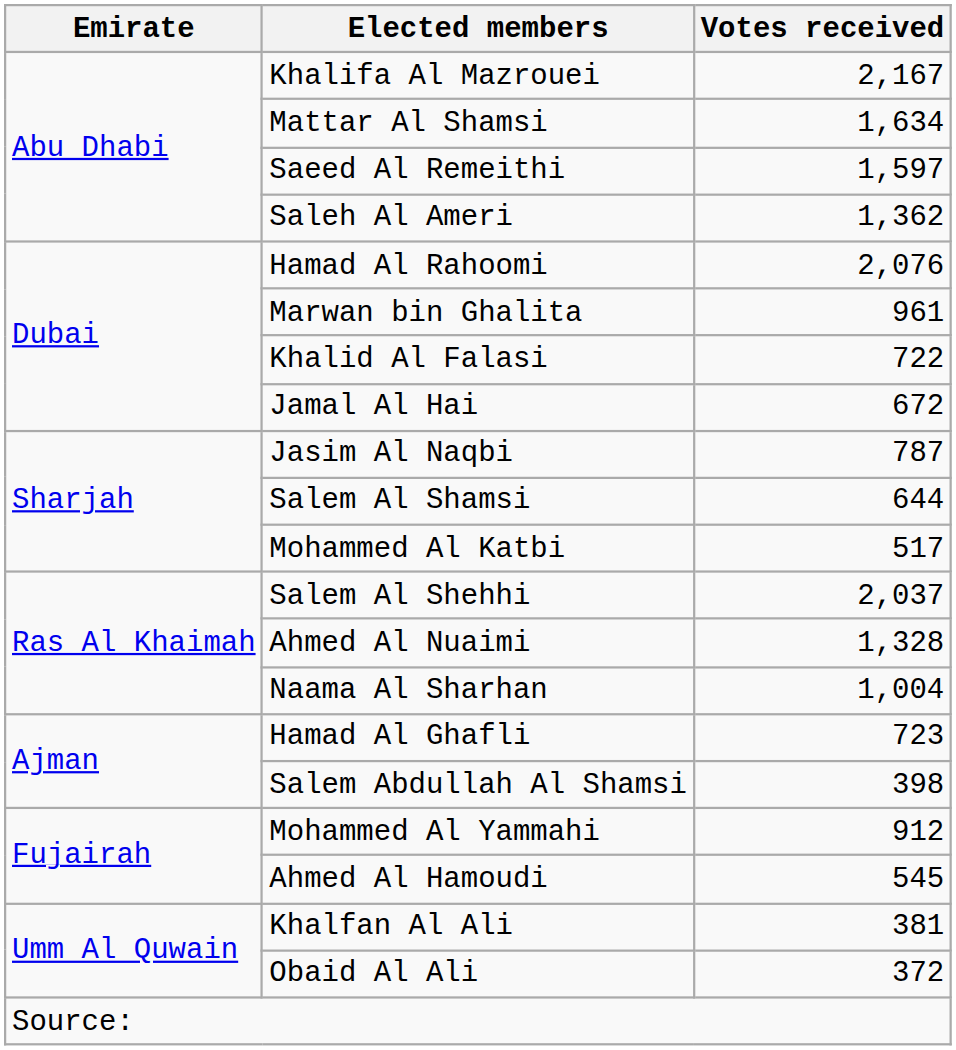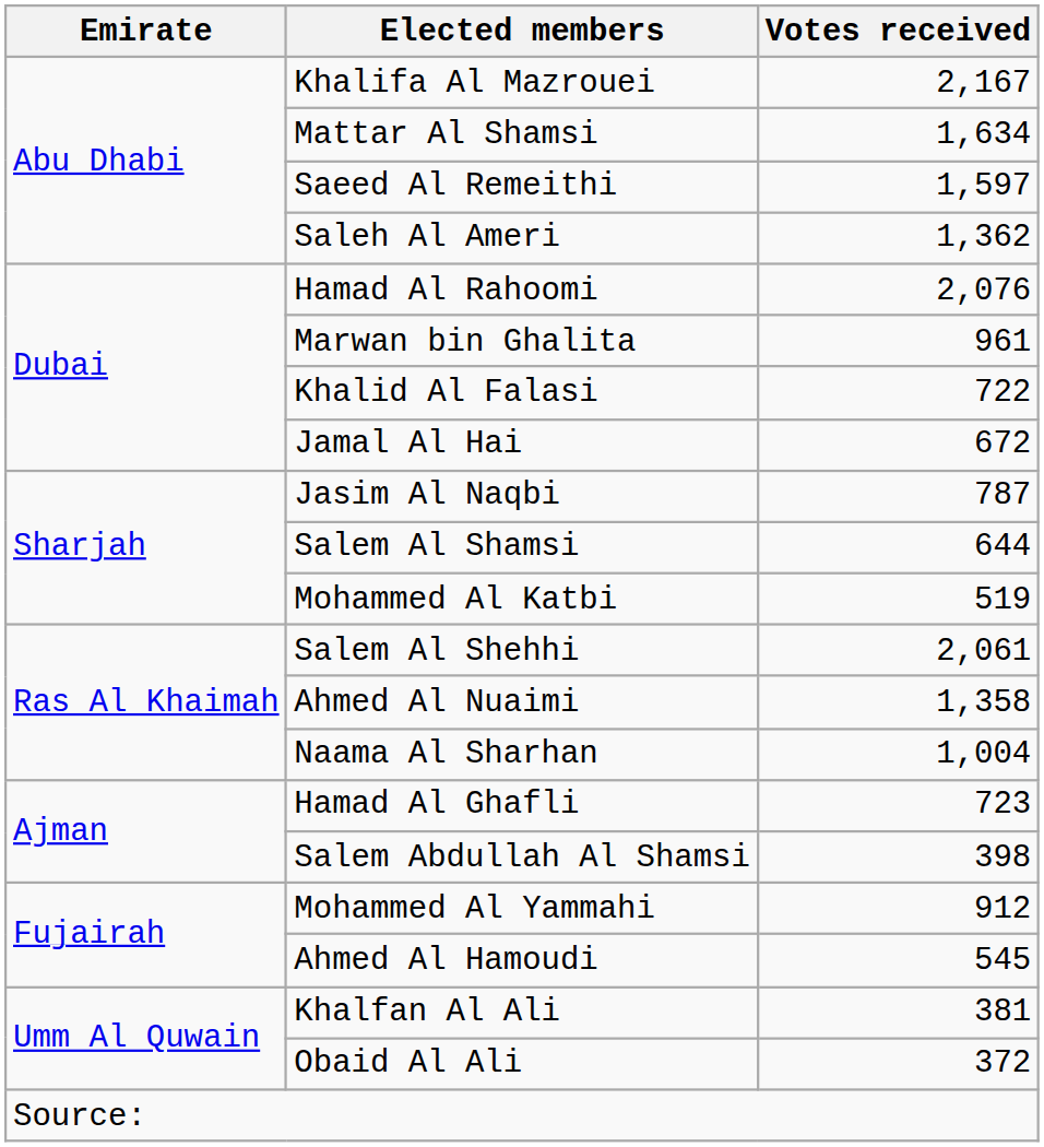Mohammed Al Katbi | Votes received: 517 -> 519
Salem Al Shehhi | Votes received: 2,037 -> 2,061
Ahmed Al Nuaimi | Votes received: 1,328 -> 1,358
